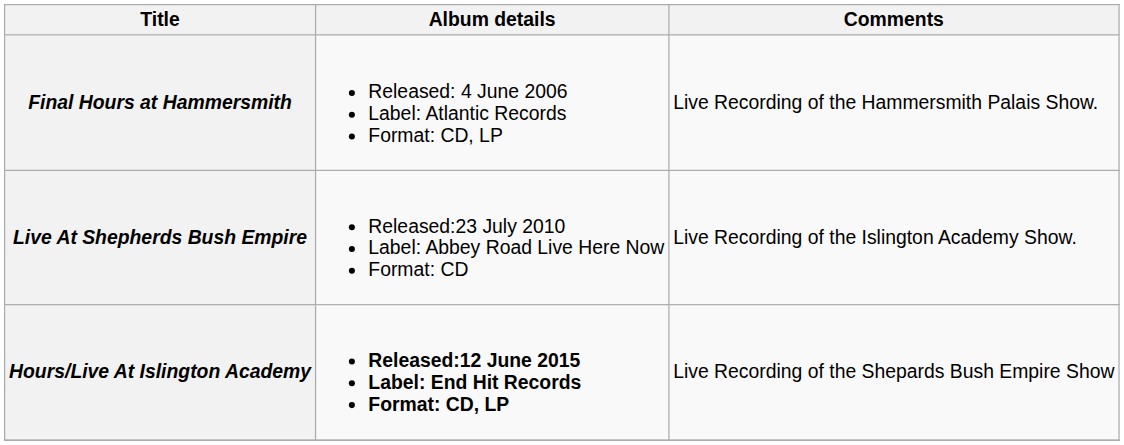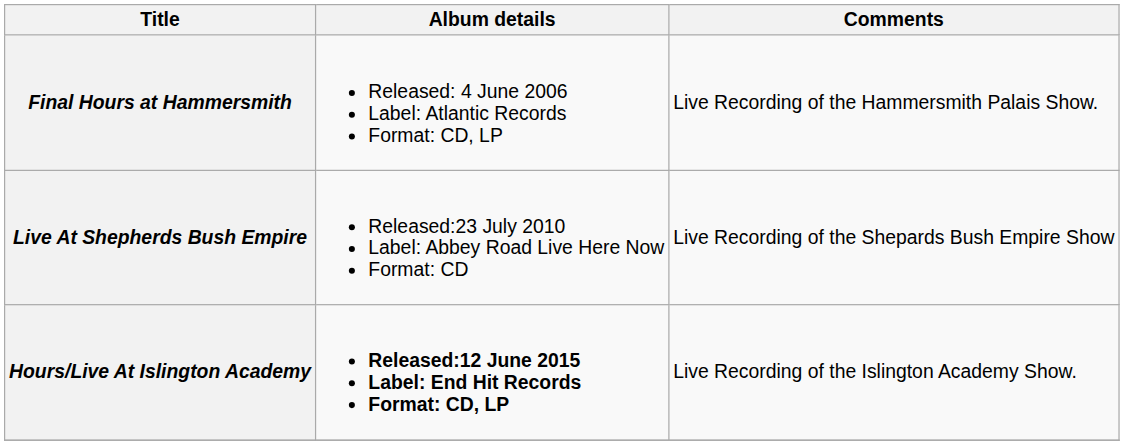Live At Shepherds Bush Empire | Comments: Live Recording of the Islington Academy Show. -> Live Recording of the Shepards Bush Empire Show
Hours/Live At Islington Academy | Comments: Live Recording of the Shepards Bush Empire Show -> Live Recording of the Islington Academy Show.
